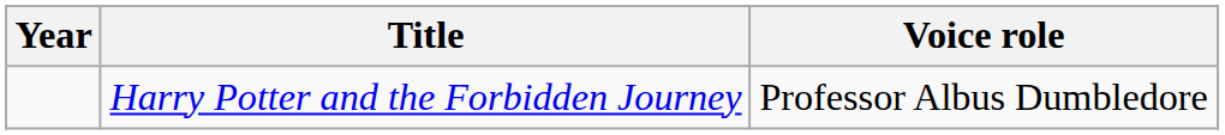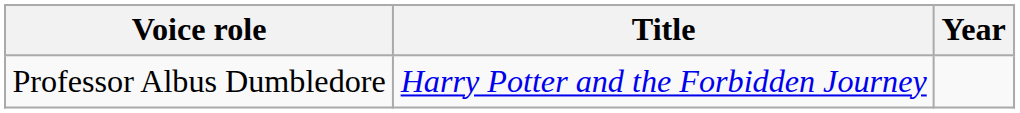columns swapped: Year <-> Voice role
